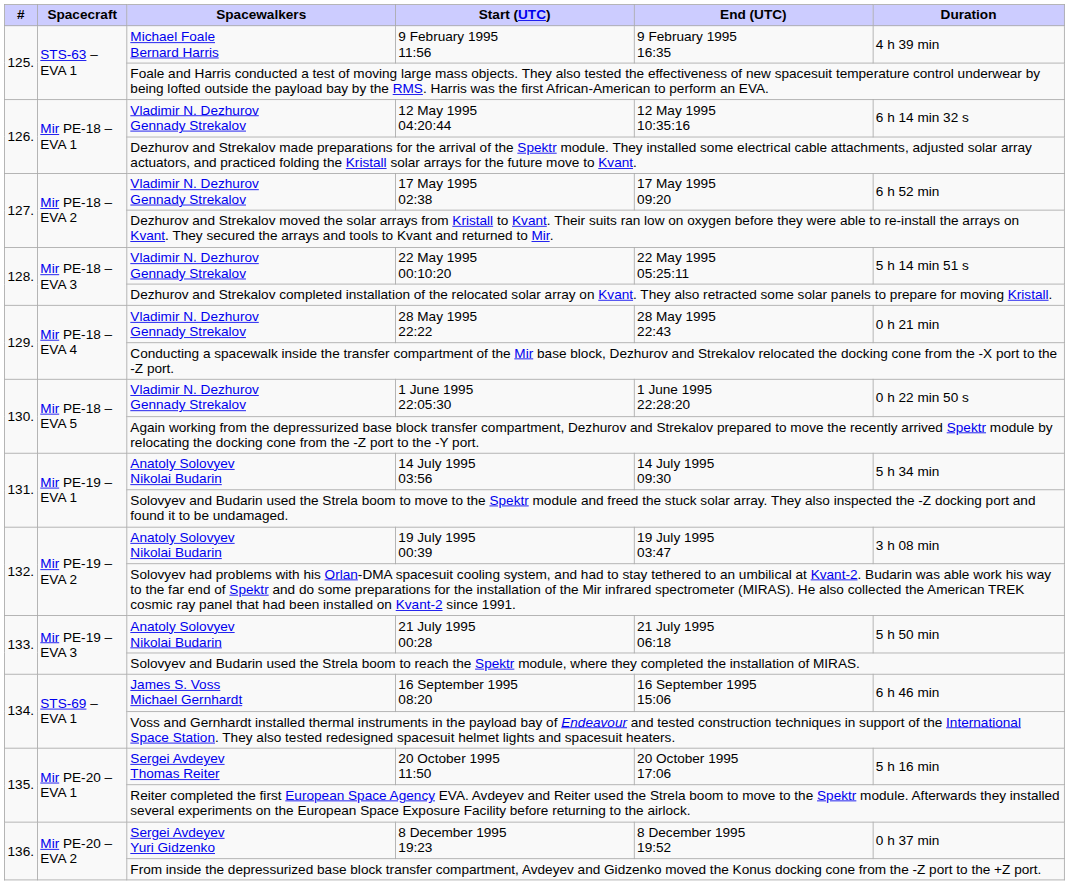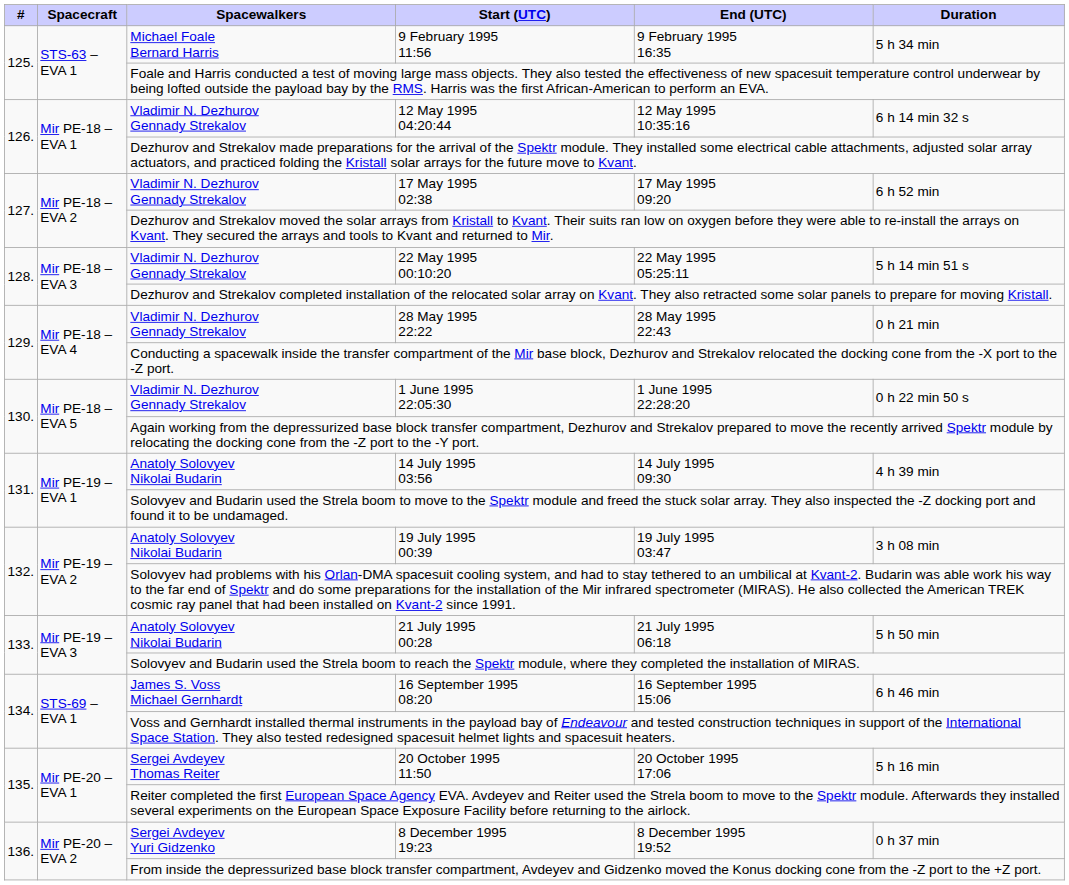9 February 1995 11:56 | Duration: 4 h 39 min -> 5 h 34 min
14 July 1995 03:56 | Duration: 5 h 34 min -> 4 h 39 min
